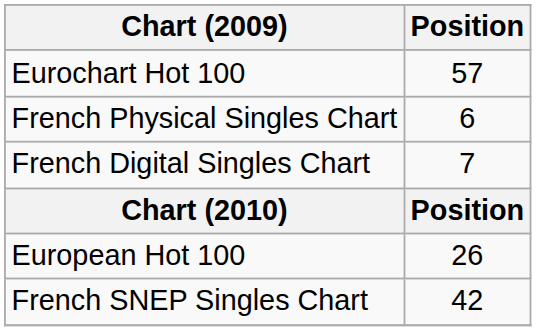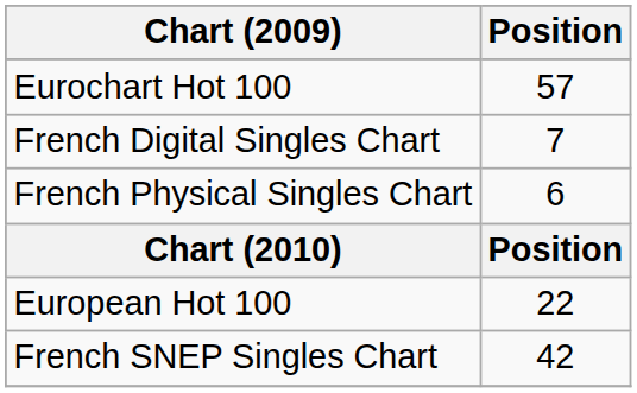rows swapped: French Digital Singles Chart <-> French Physical Singles Chart
European Hot 100 | Position: 26 -> 22
